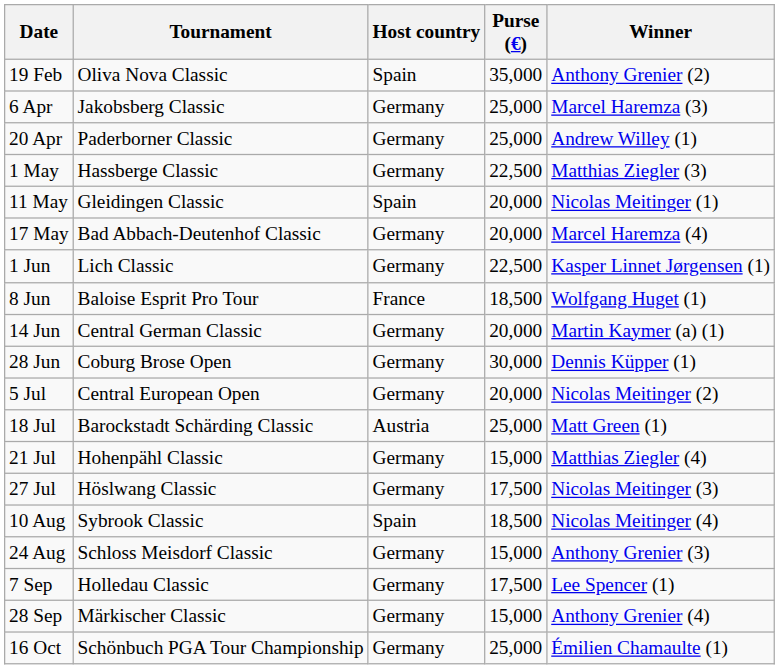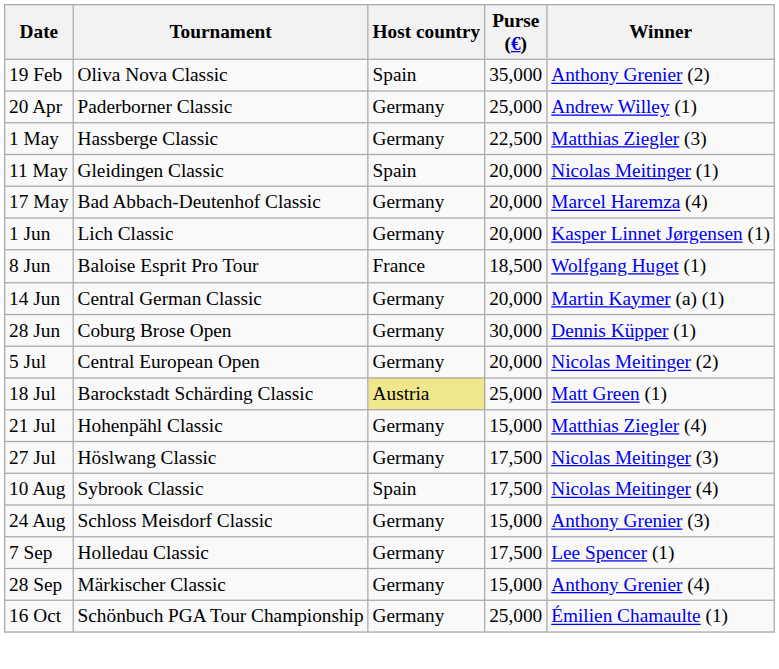- row: 6 Apr | Jakobsberg Classic | Germany | 25,000 | Marcel Haremza (3)
1 Jun | Purse (€): 22,500 -> 20,000
18 Jul | Host country: no background -> khaki background
10 Aug | Purse (€): 18,500 -> 17,500
